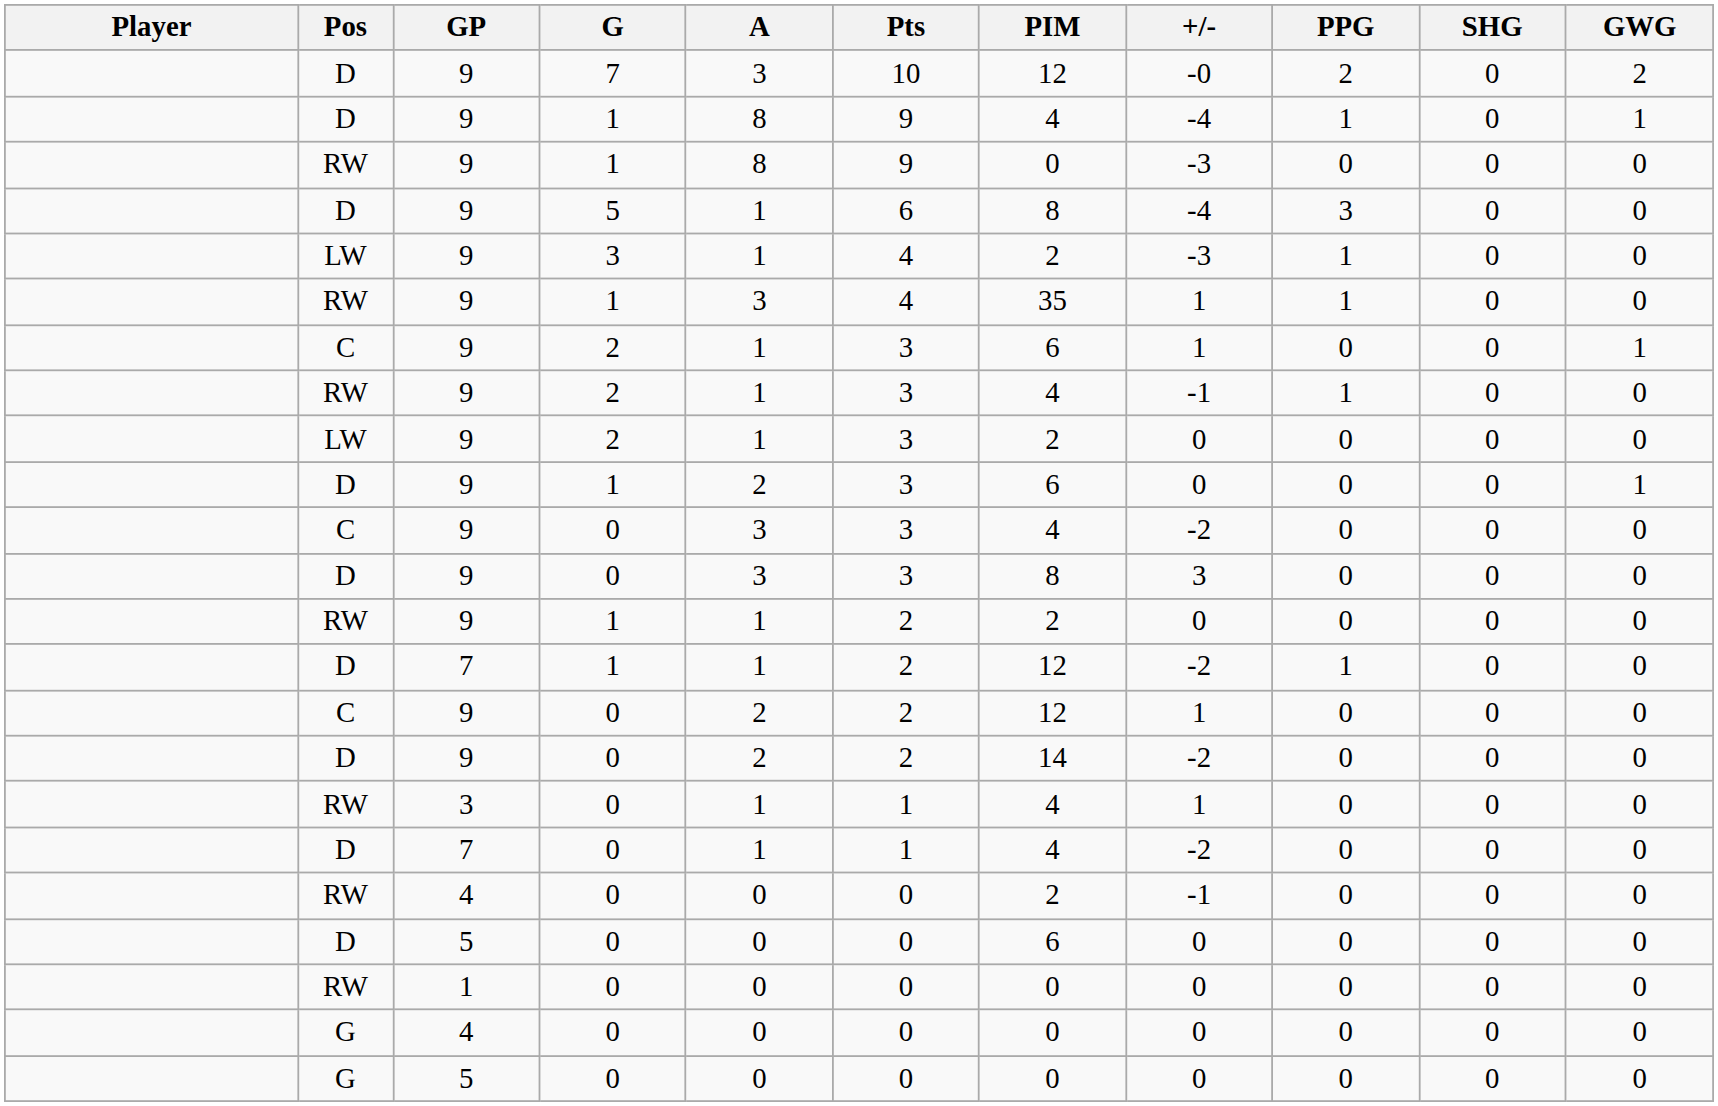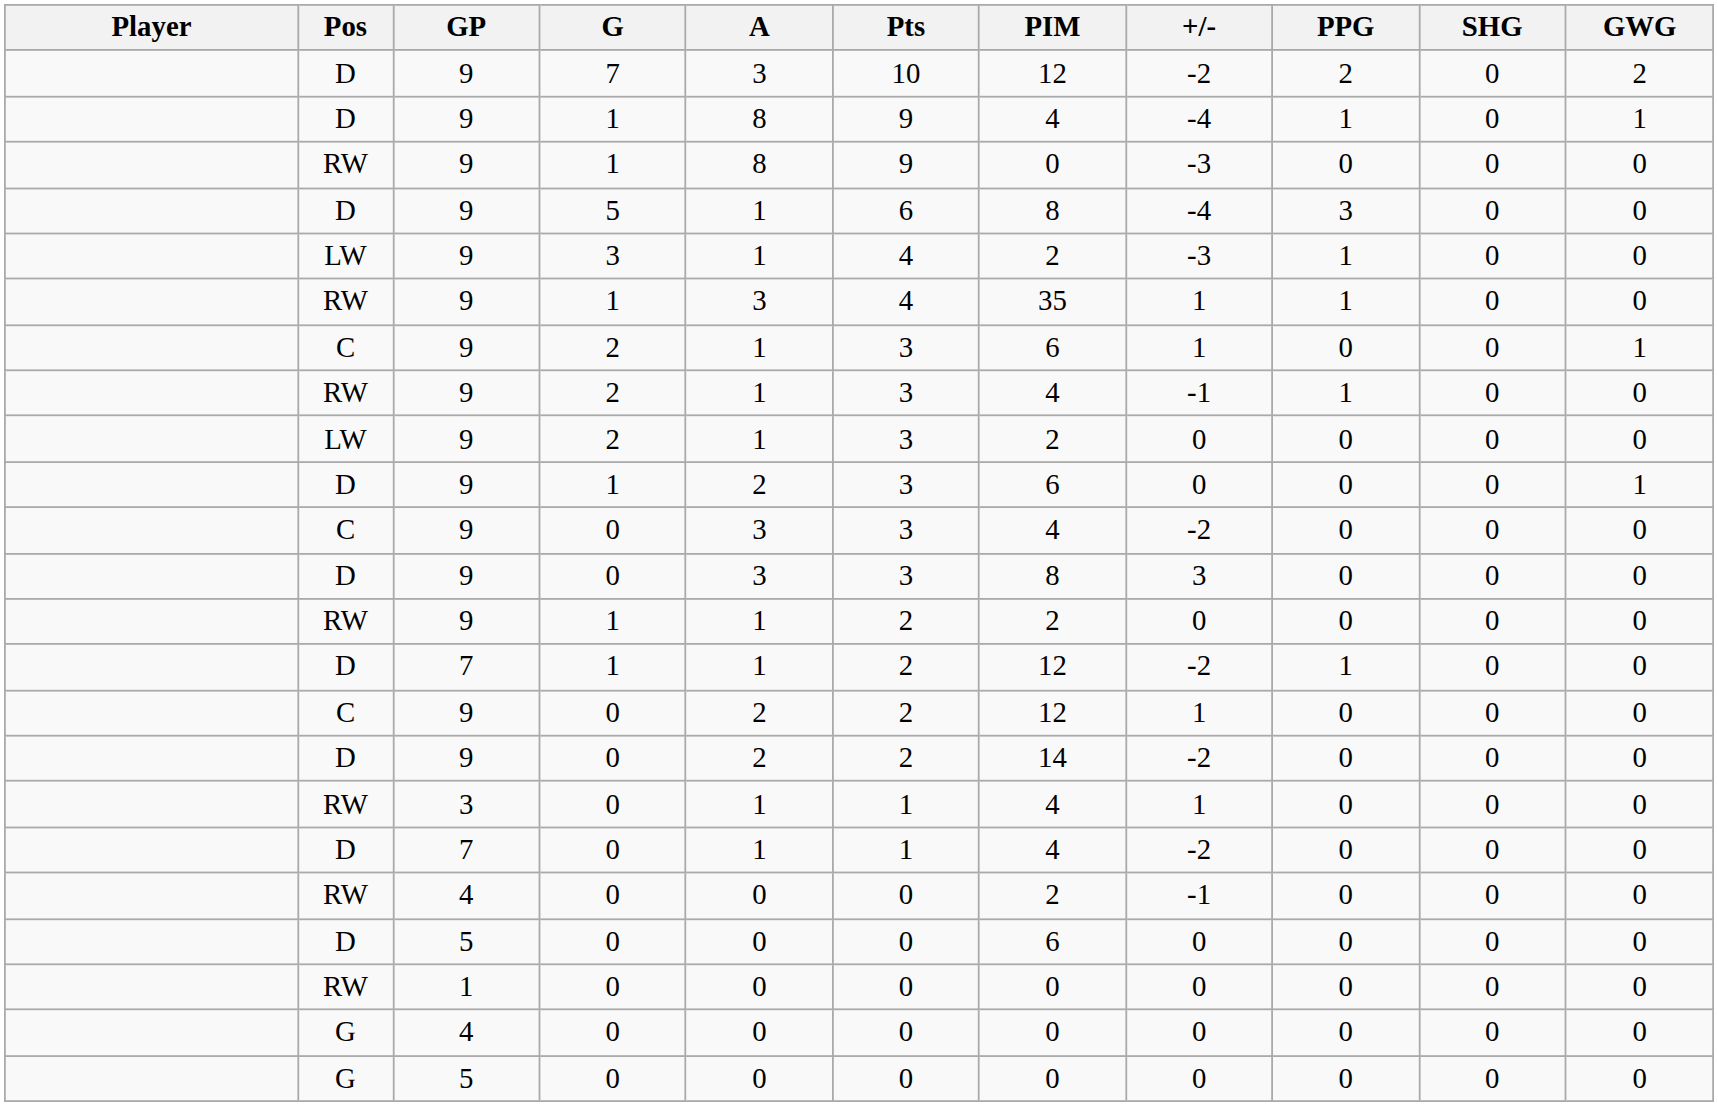9 / 7 | +/-: -0 -> -2
